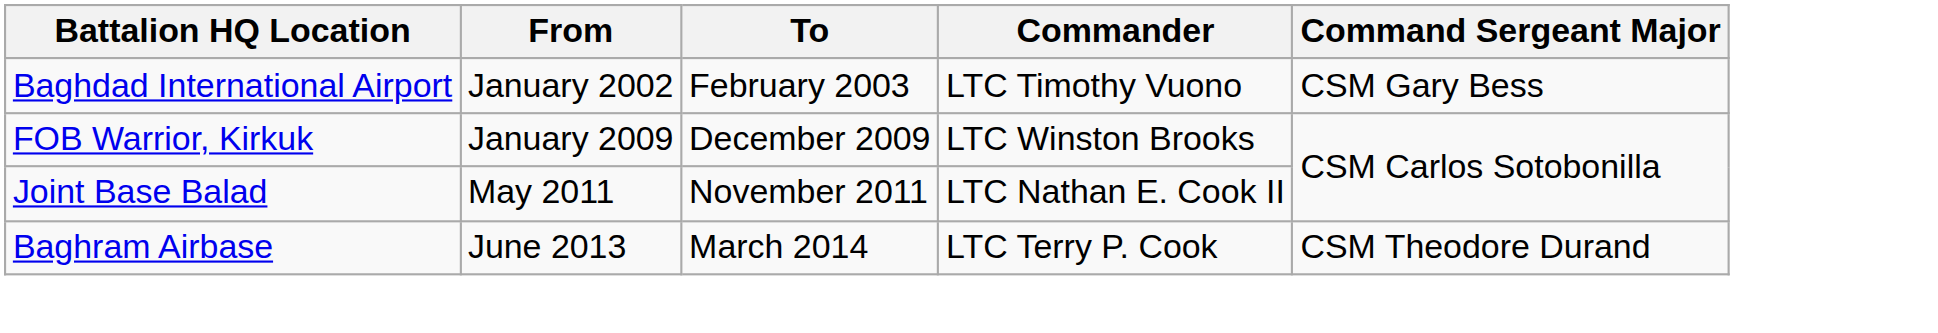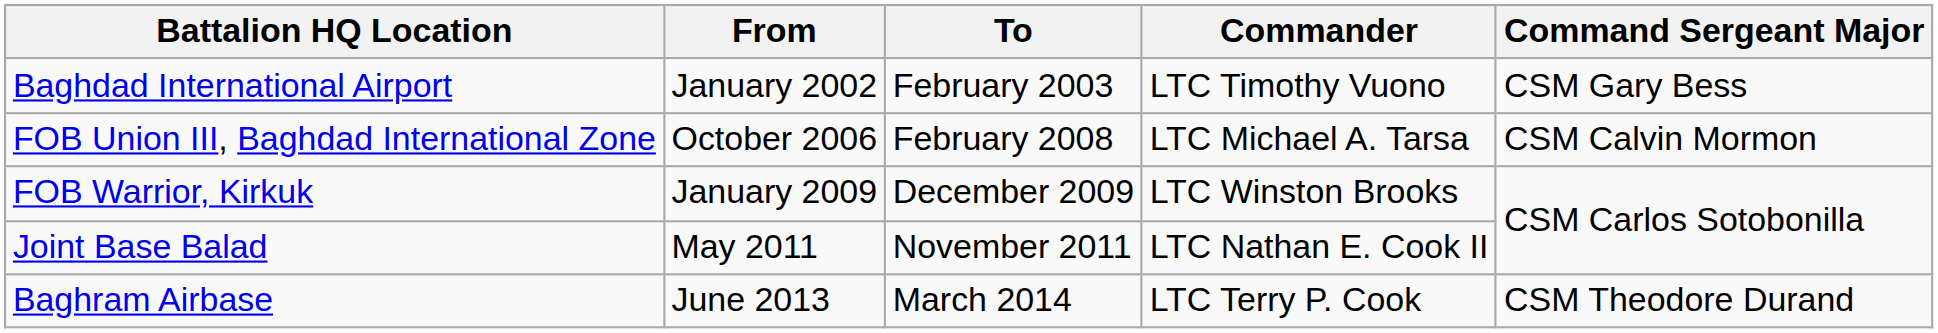+ row: FOB Union III, Baghdad International Zone | October 2006 | February 2008 | LTC Michael A. Tarsa | CSM Calvin Mormon
